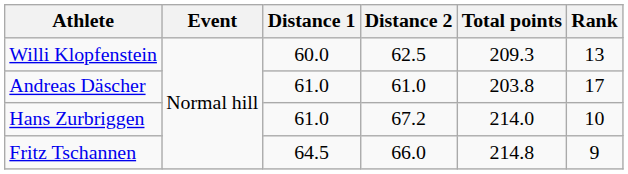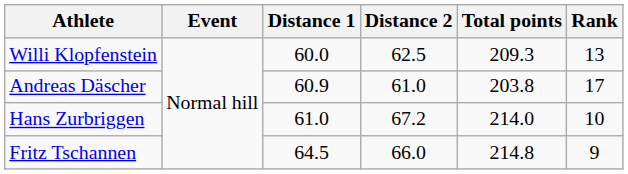Andreas Däscher | Distance 1: 61.0 -> 60.9
